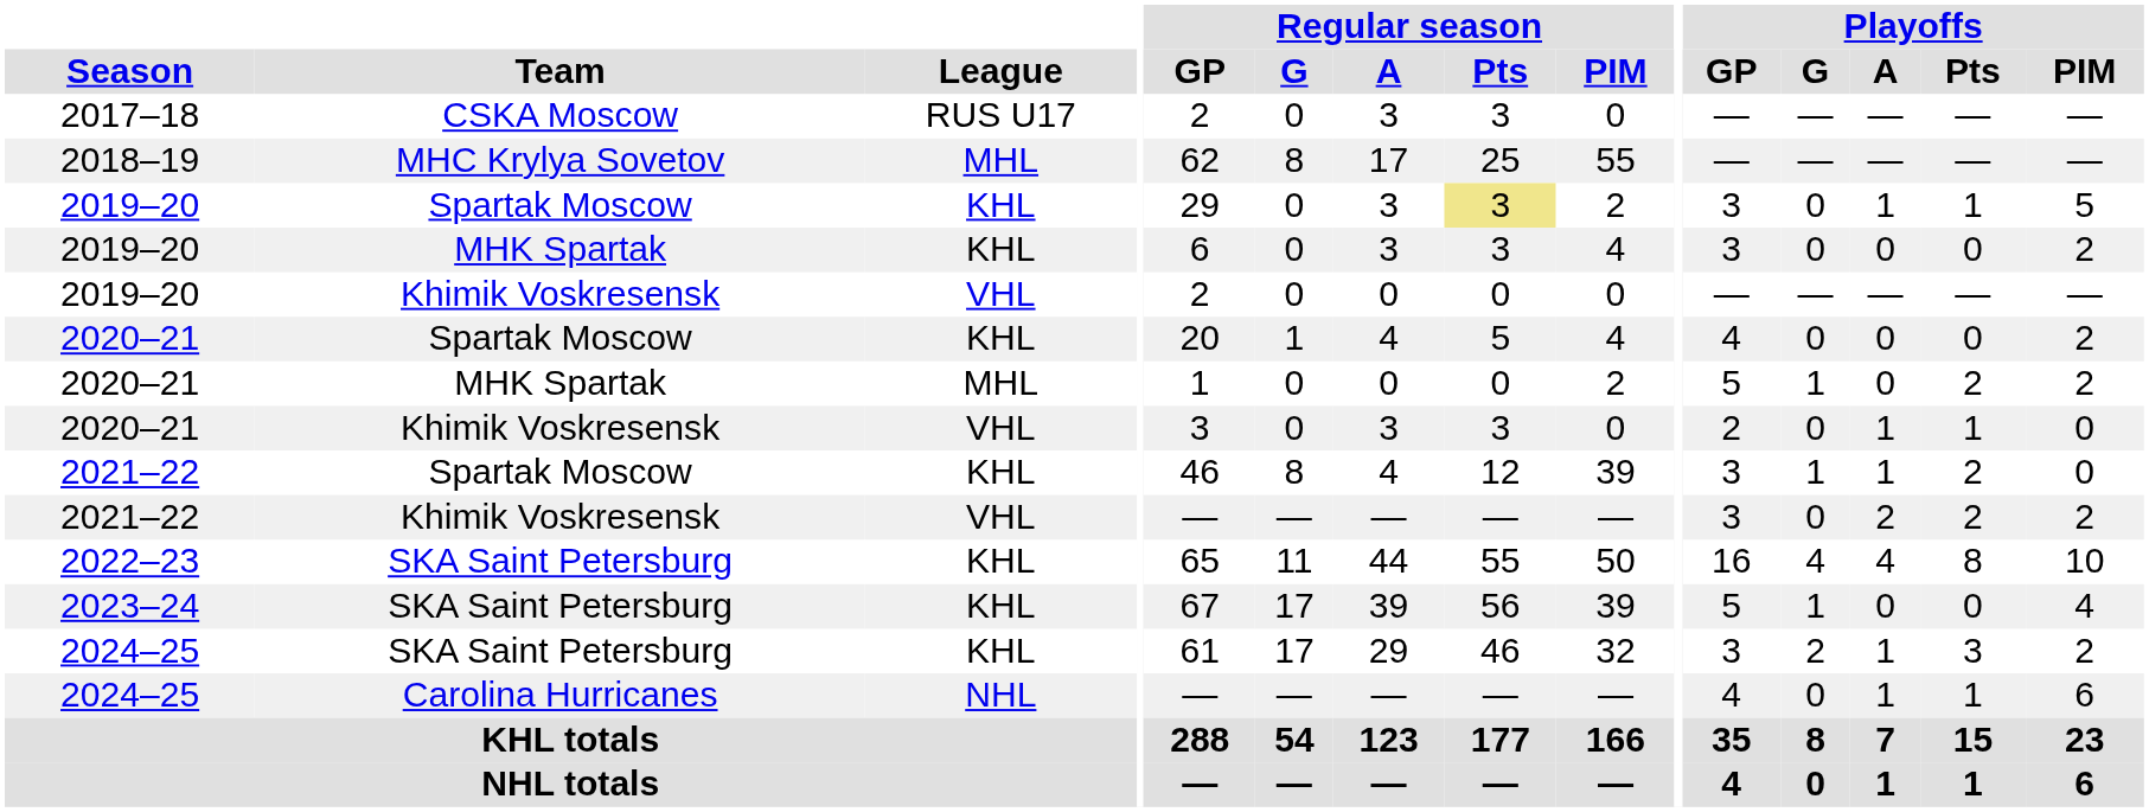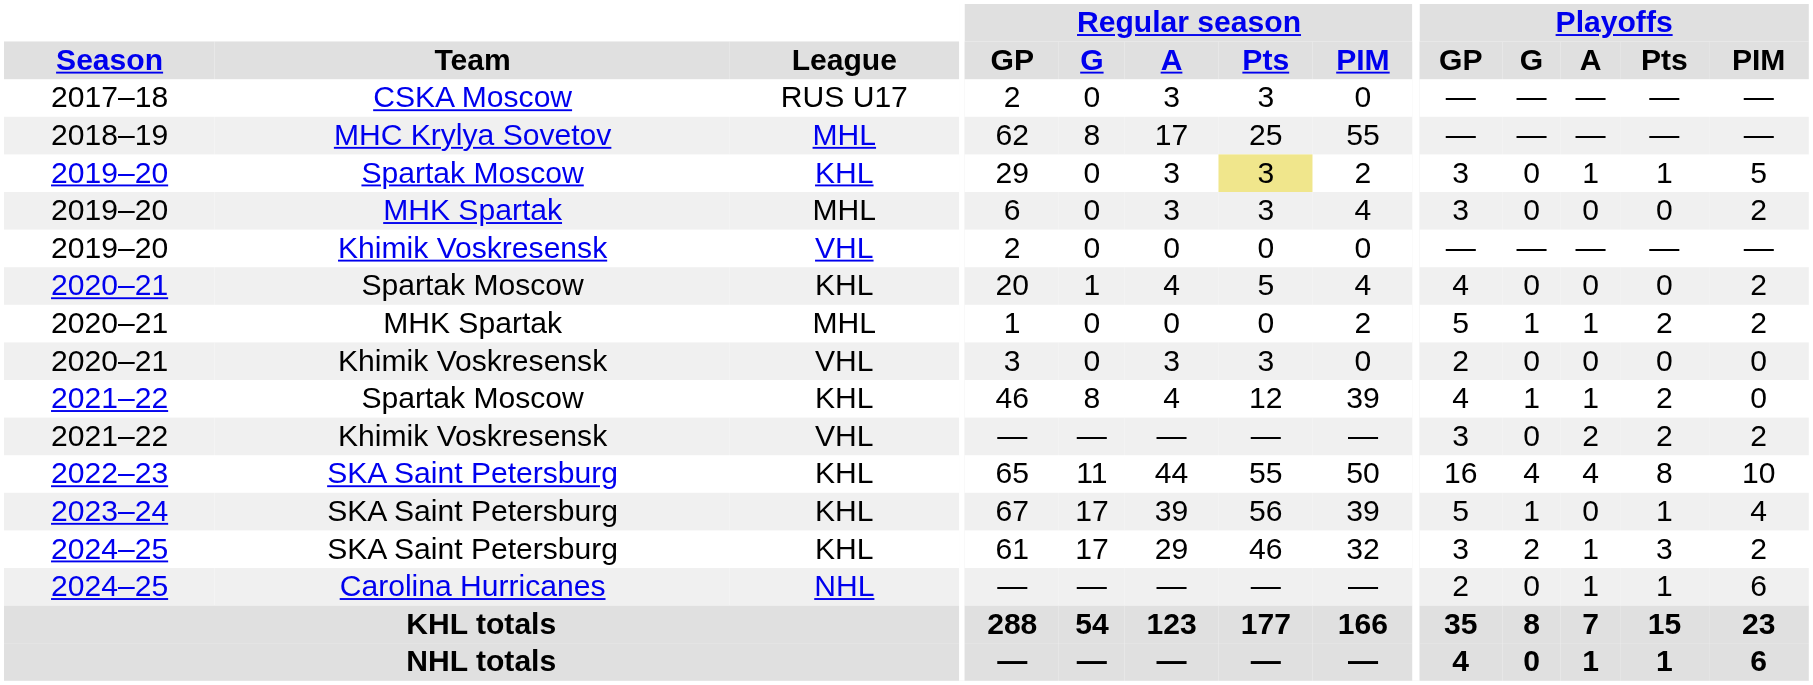2019–20 / MHK Spartak | League: KHL -> MHL
2020–21 / MHK Spartak | Playoffs / A: 0 -> 1
2020–21 / Khimik Voskresensk | Playoffs / A: 1 -> 0
2020–21 / Khimik Voskresensk | Playoffs / Pts: 1 -> 0
2021–22 / Spartak Moscow | Playoffs / GP: 3 -> 4
2023–24 | Playoffs / Pts: 0 -> 1
2024–25 / Carolina Hurricanes | Playoffs / GP: 4 -> 2
